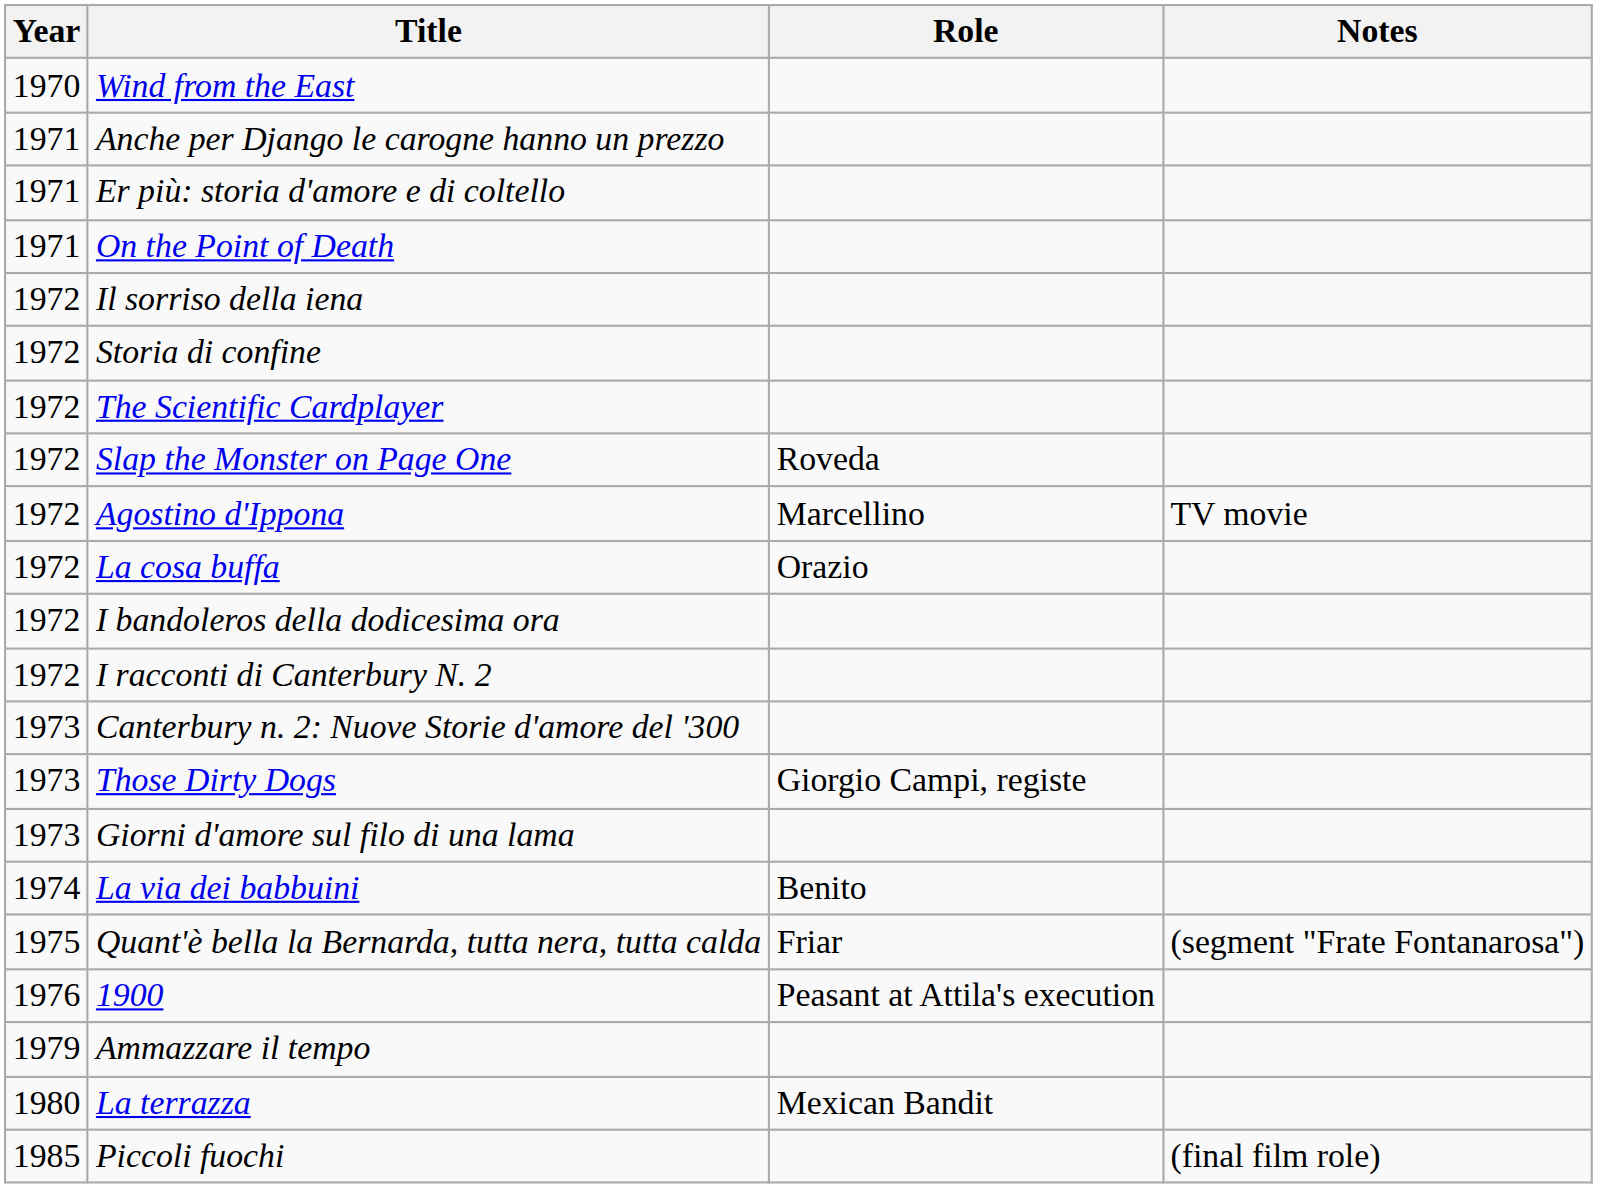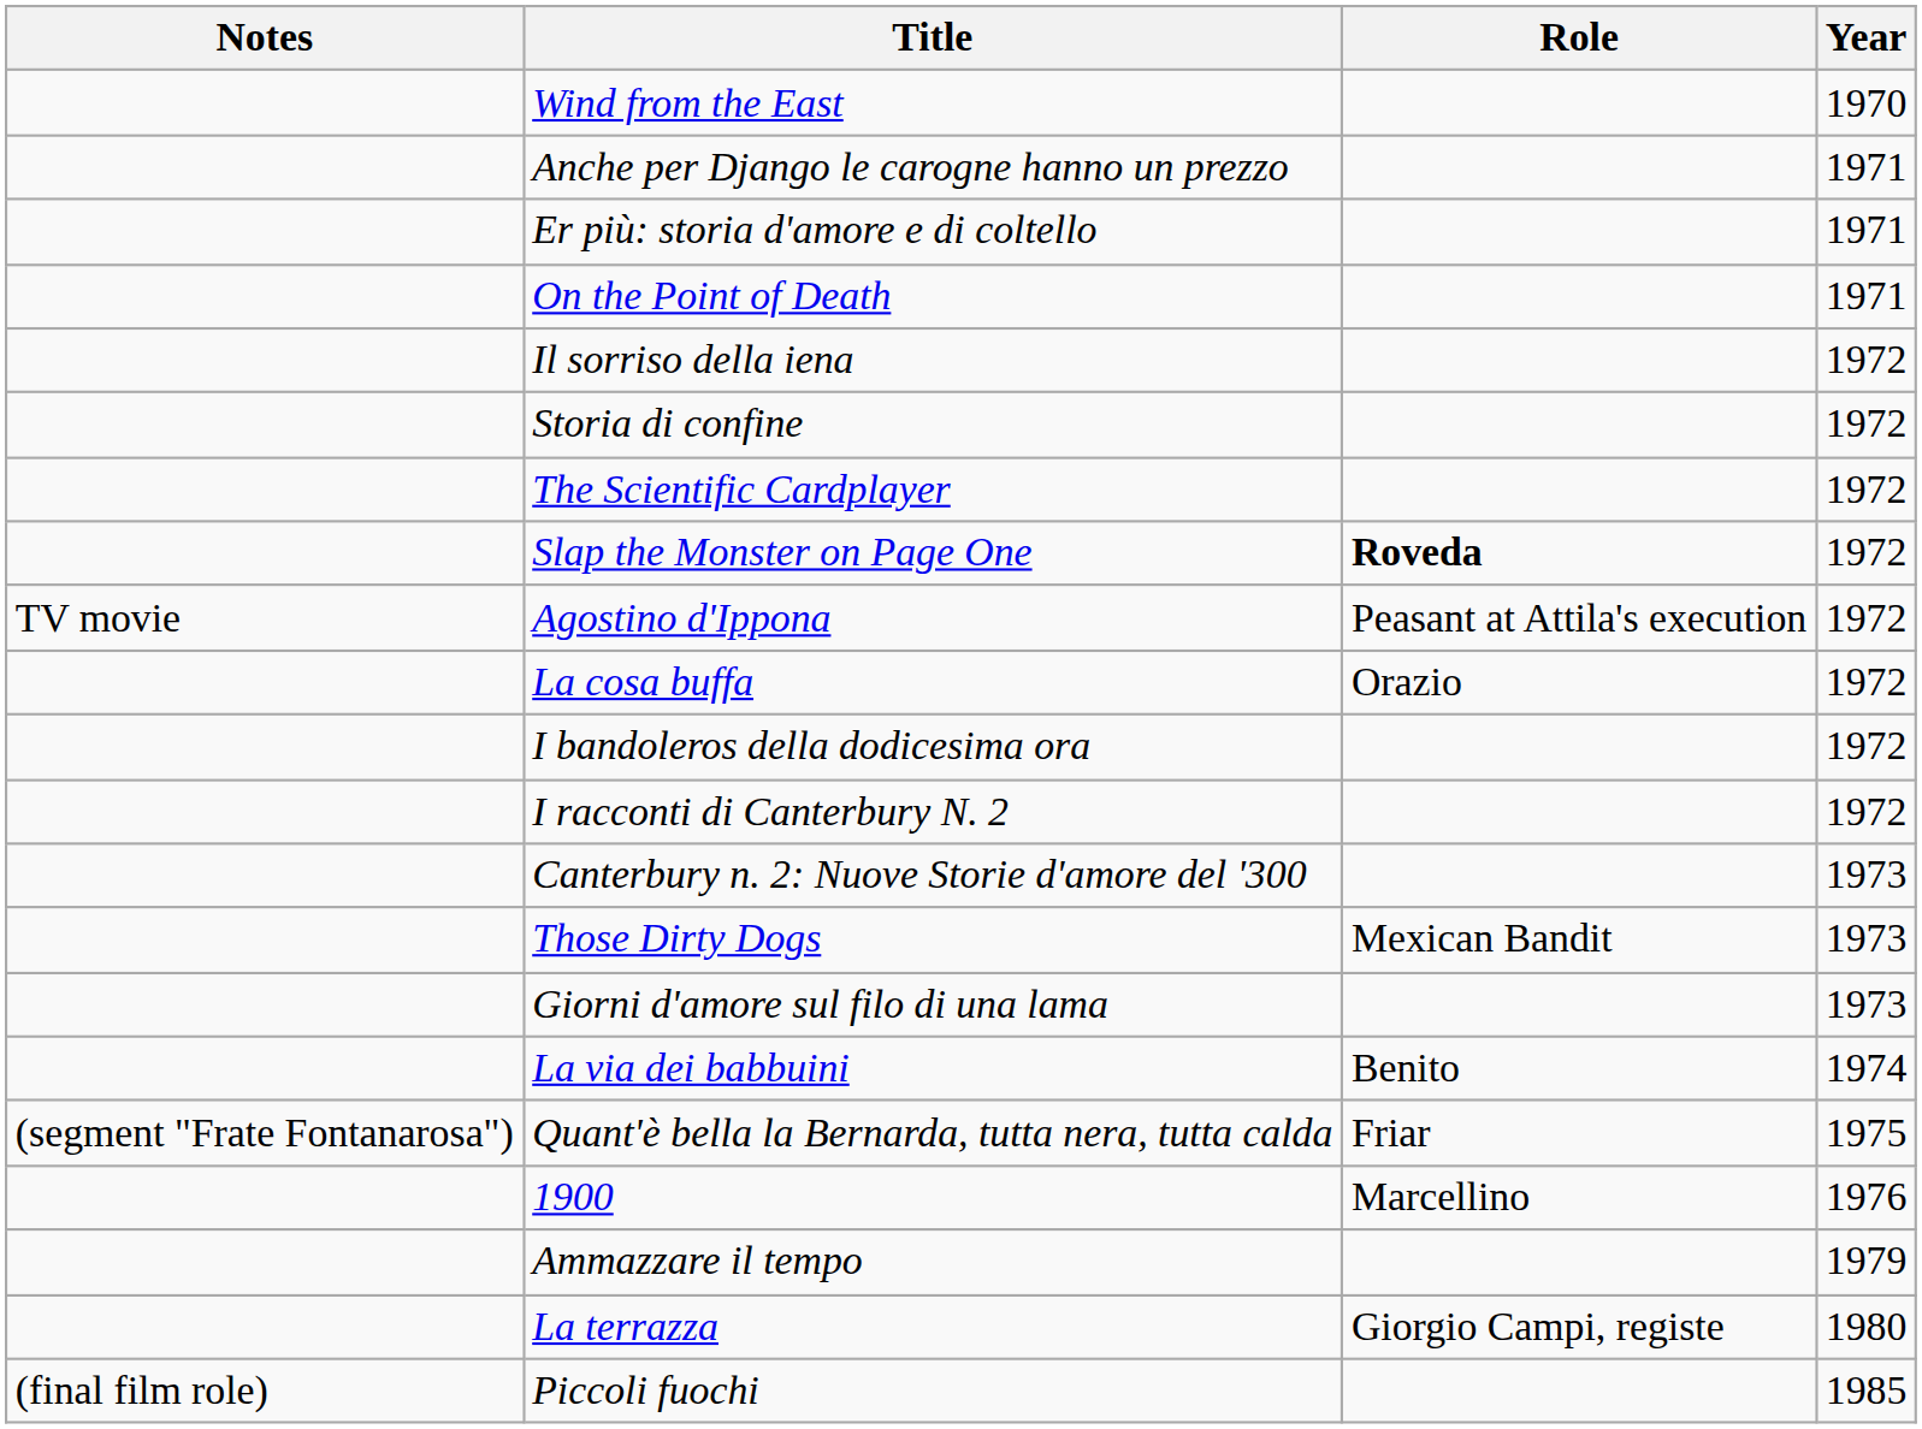columns swapped: Year <-> Notes
Slap the Monster on Page One | Role: normal -> bold
Agostino d'Ippona | Role: Marcellino -> Peasant at Attila's execution
Those Dirty Dogs | Role: Giorgio Campi, registe -> Mexican Bandit
1900 | Role: Peasant at Attila's execution -> Marcellino
La terrazza | Role: Mexican Bandit -> Giorgio Campi, registe
